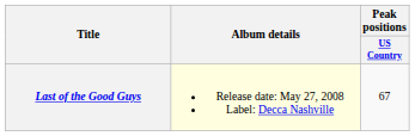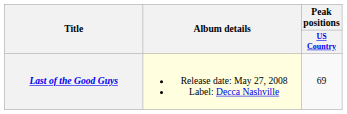Last of the Good Guys | Peak positions / US Country: 67 -> 69
